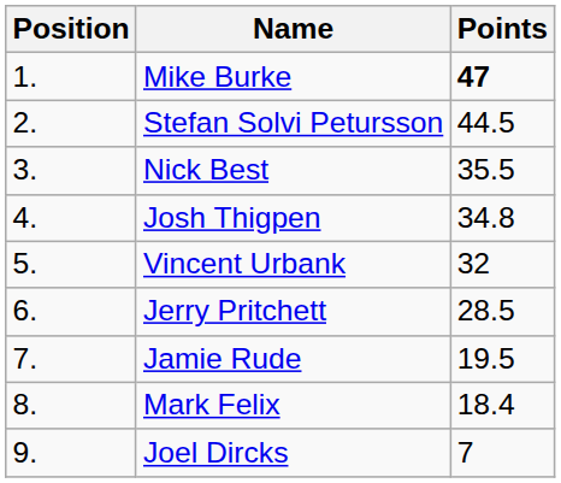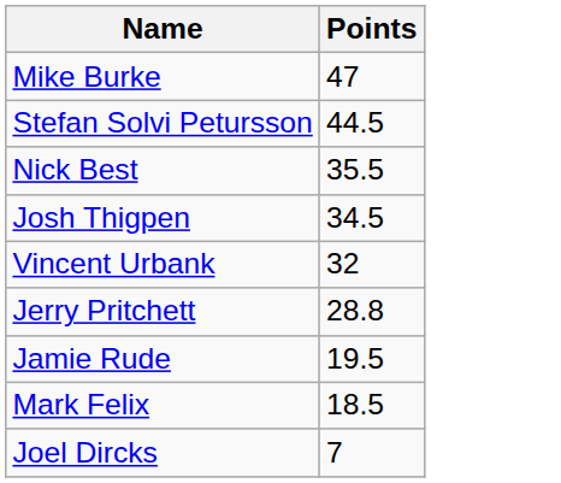- column: Position | 1. | 2. | 3. | 4. | 5. | 6. | 7. | 8. | 9.
Mike Burke | Points: bold -> normal
Josh Thigpen | Points: 34.8 -> 34.5
Jerry Pritchett | Points: 28.5 -> 28.8
Mark Felix | Points: 18.4 -> 18.5
